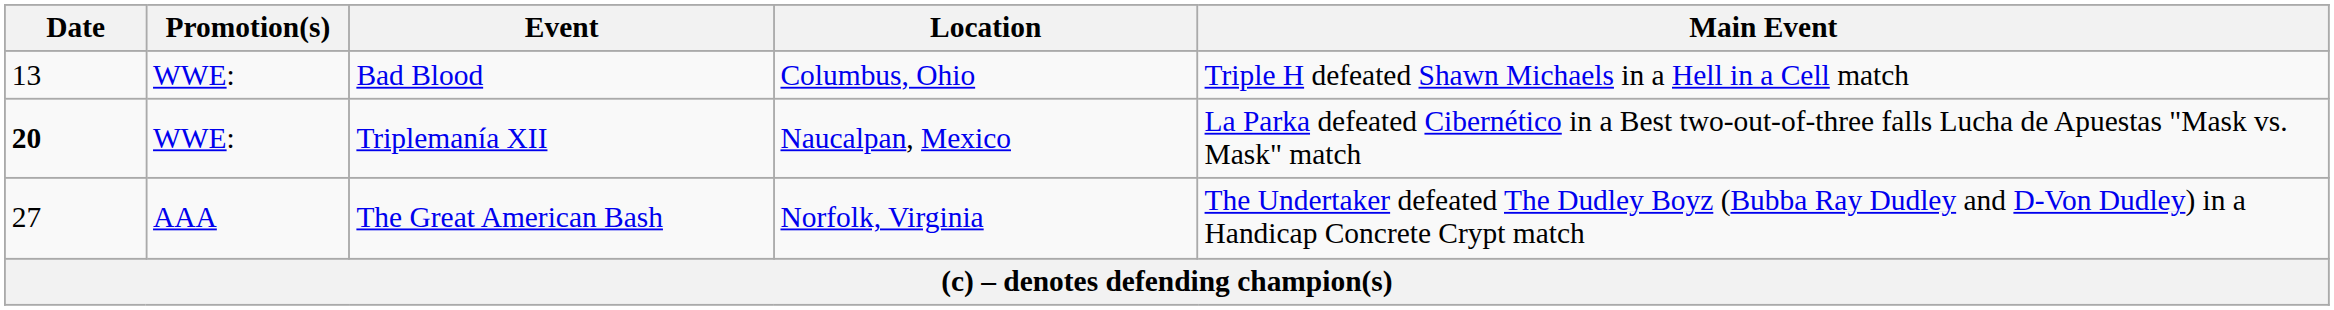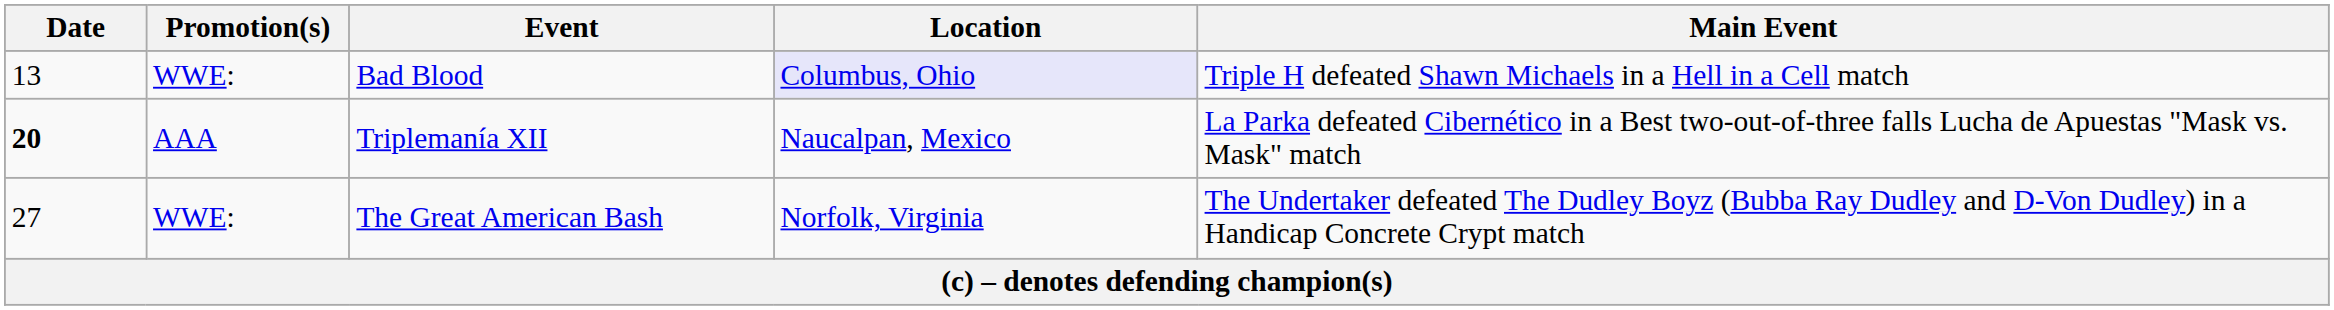Bad Blood | Location: no background -> lavender background
Triplemanía XII | Promotion(s): WWE: -> AAA
The Great American Bash | Promotion(s): AAA -> WWE:
